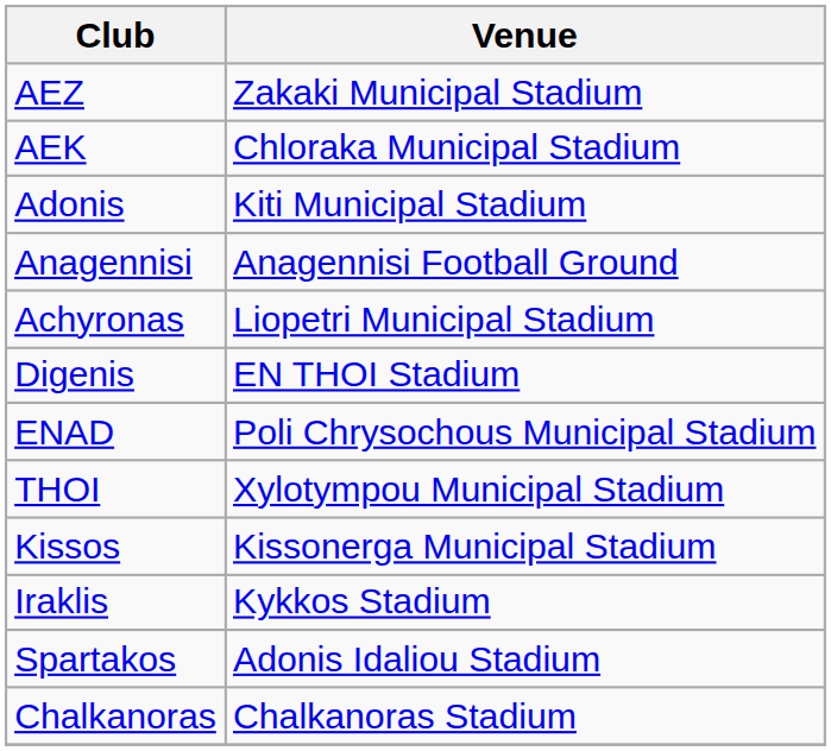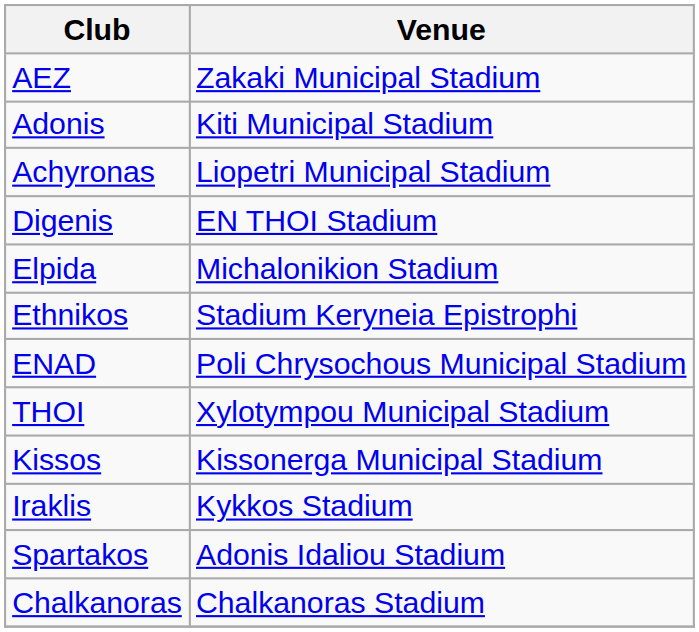- row: AEK | Chloraka Municipal Stadium
- row: Anagennisi | Anagennisi Football Ground
+ row: Elpida | Michalonikion Stadium
+ row: Ethnikos | Stadium Keryneia Epistrophi
